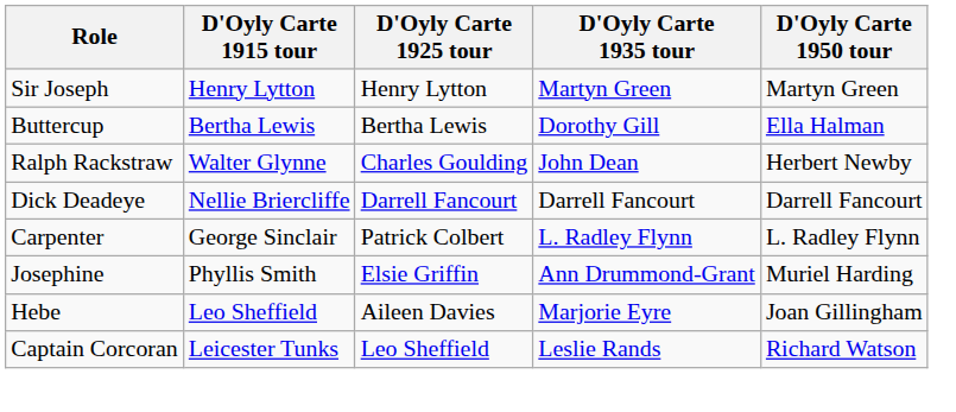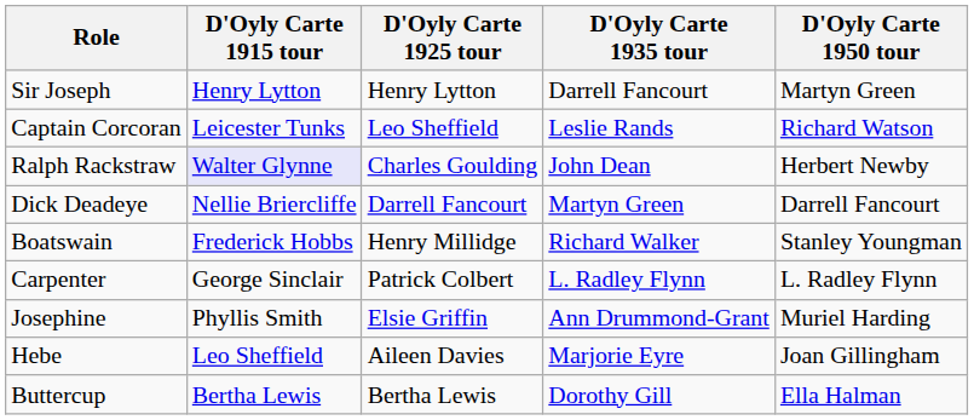Sir Joseph | D'Oyly Carte 1935 tour: Martyn Green -> Darrell Fancourt
rows swapped: Captain Corcoran <-> Buttercup
Ralph Rackstraw | D'Oyly Carte 1915 tour: no background -> lavender background
Dick Deadeye | D'Oyly Carte 1935 tour: Darrell Fancourt -> Martyn Green
+ row: Boatswain | Frederick Hobbs | Henry Millidge | Richard Walker | Stanley Youngman
